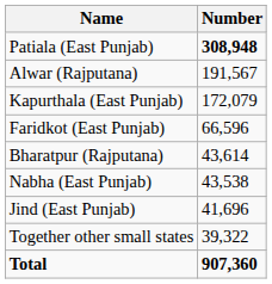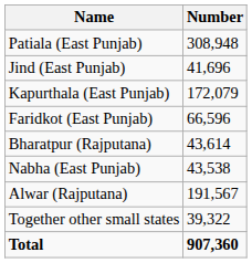Patiala (East Punjab) | Number: bold -> normal
rows swapped: Alwar (Rajputana) <-> Jind (East Punjab)
